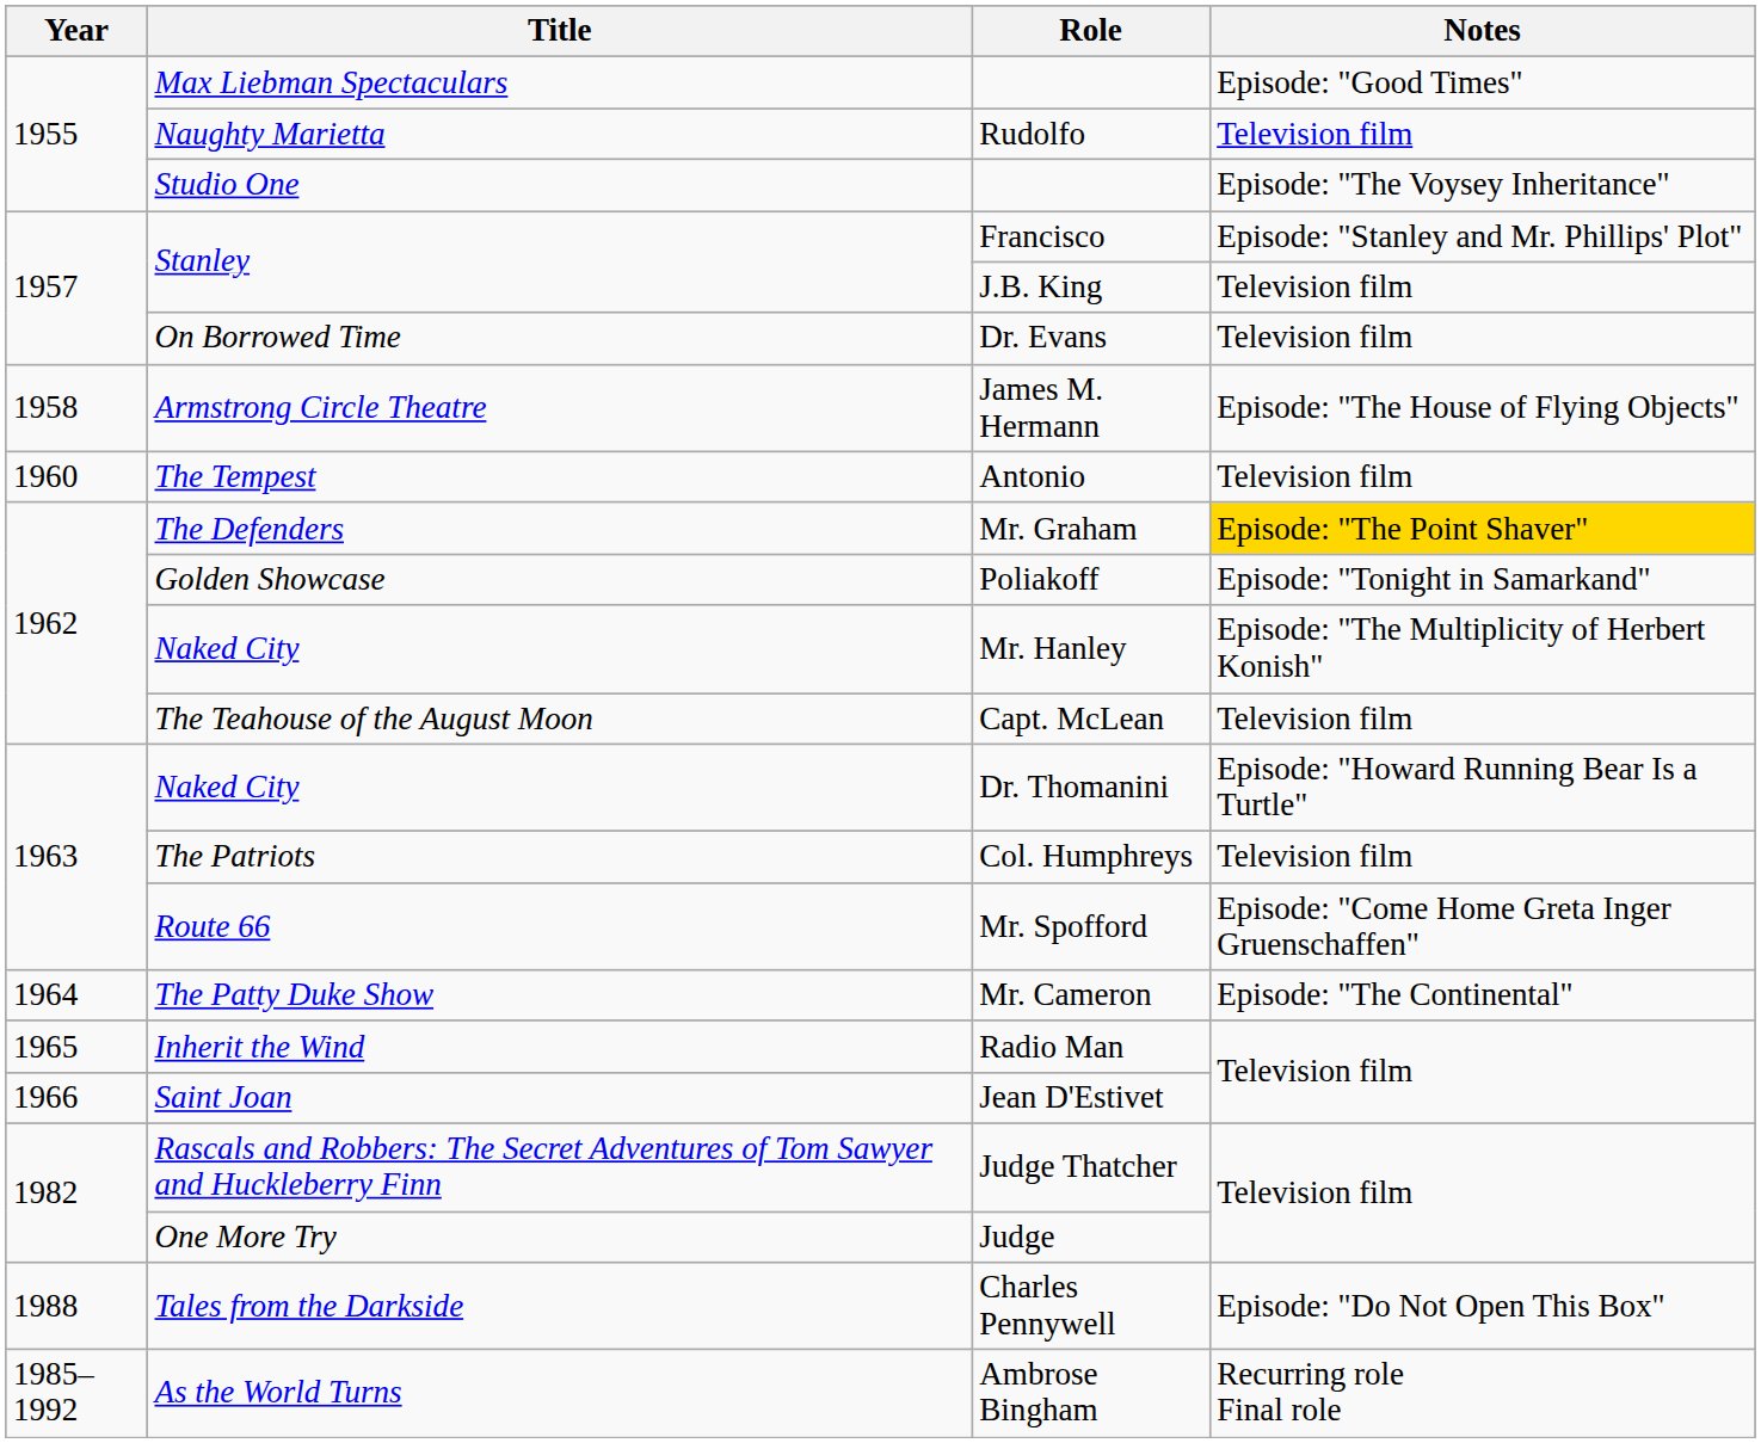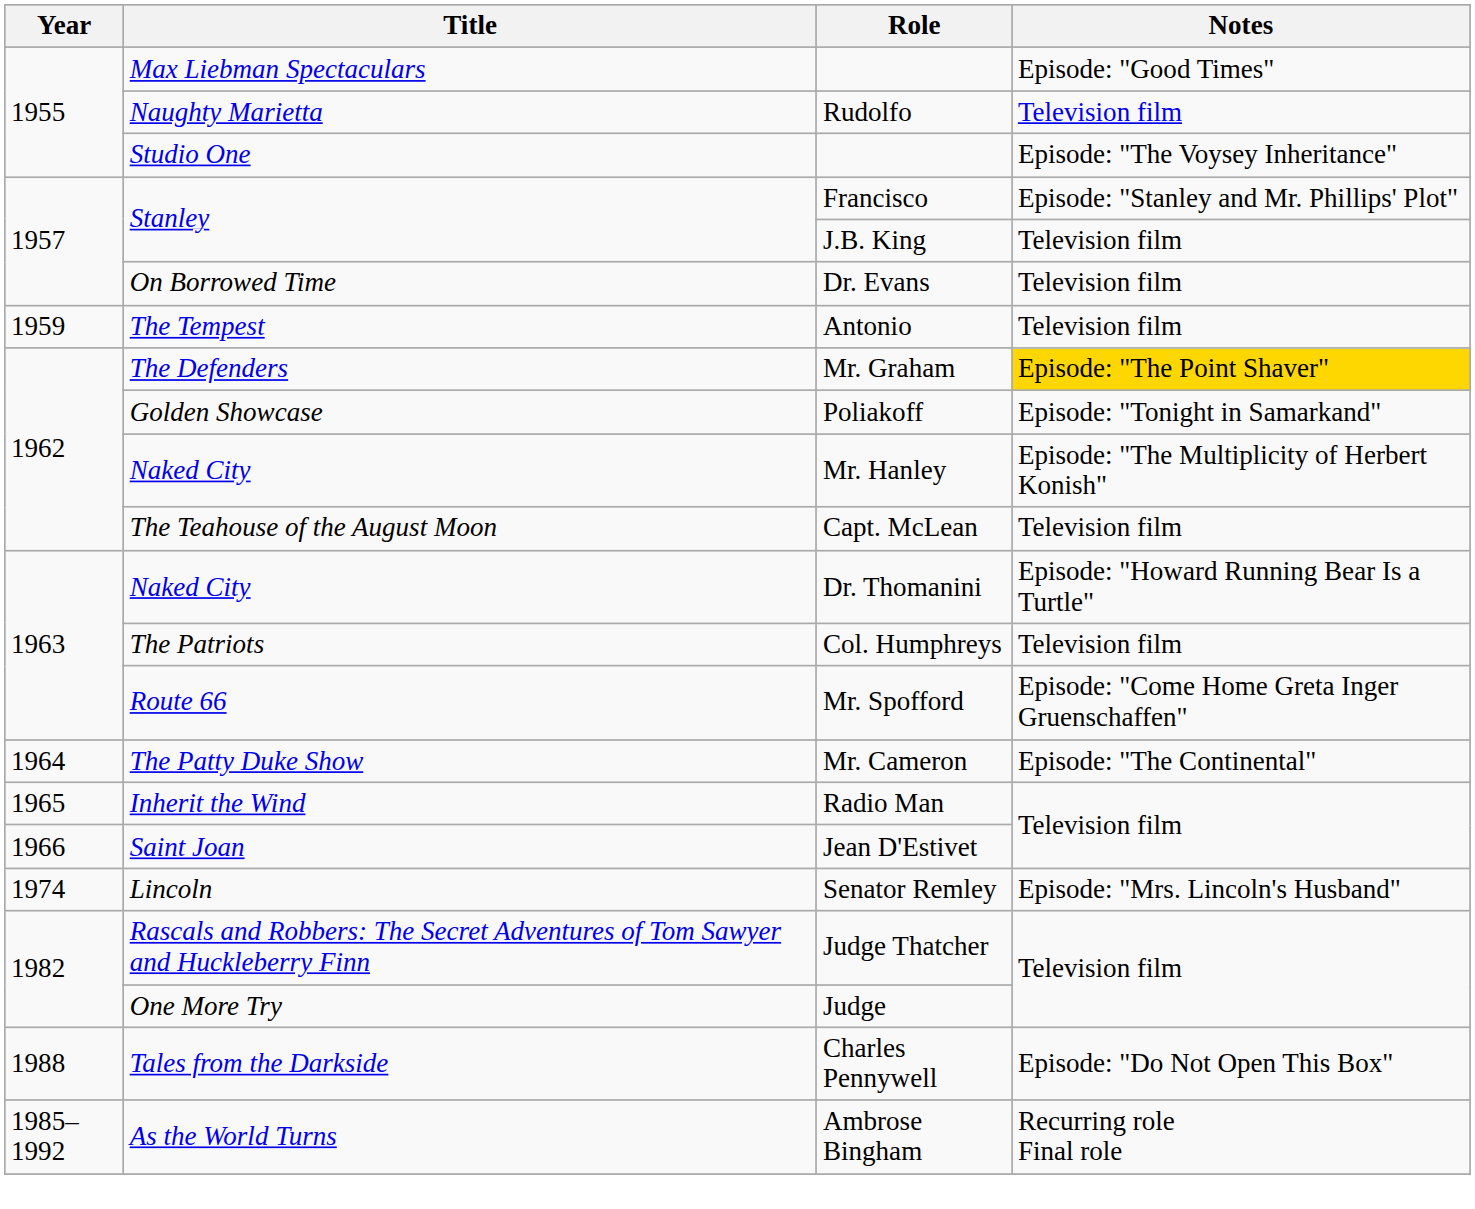- row: 1958 | Armstrong Circle Theatre | James M. Hermann | Episode: "The House of Flying Objects"
Antonio | Year: 1960 -> 1959
+ row: 1974 | Lincoln | Senator Remley | Episode: "Mrs. Lincoln's Husband"
